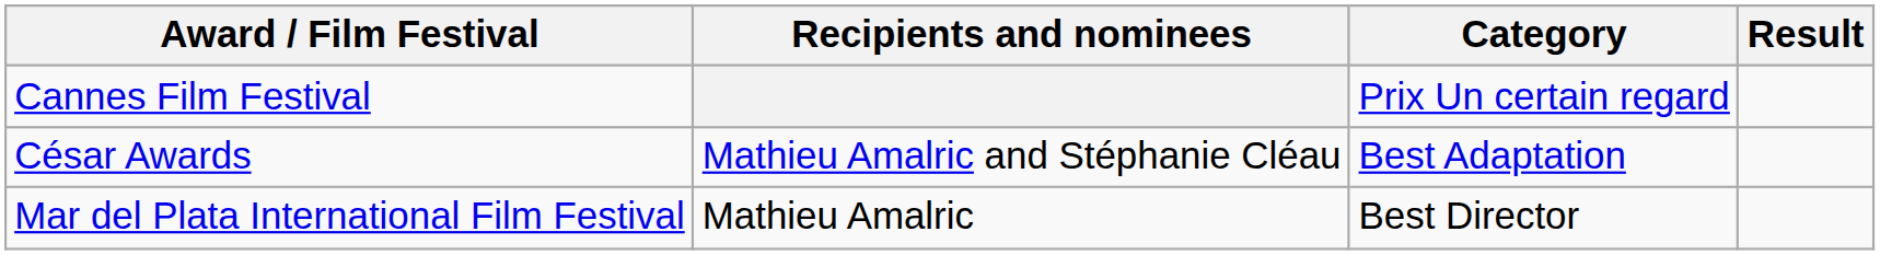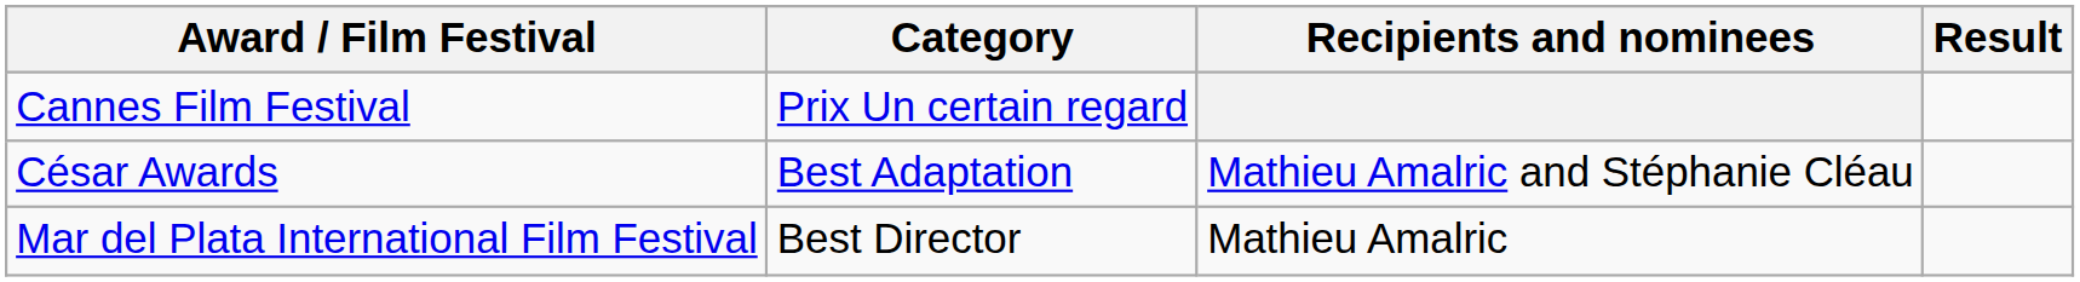columns swapped: Category <-> Recipients and nominees
